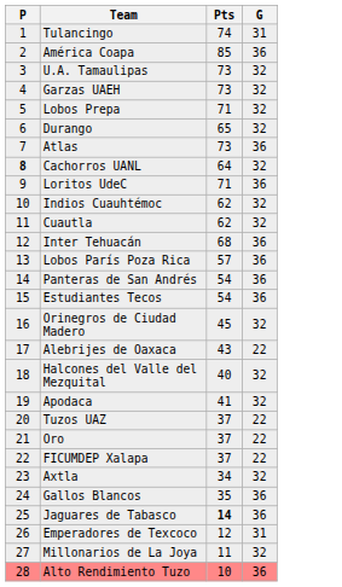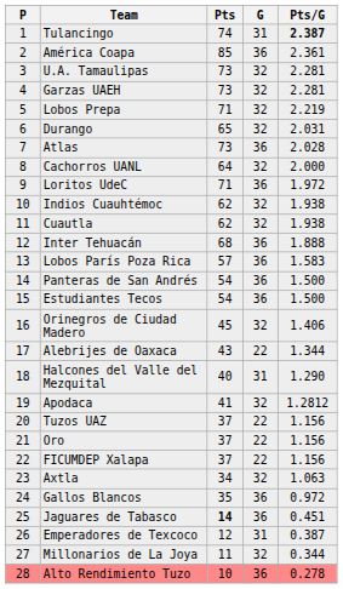+ column: Pts/G | 2.387 | 2.361 | 2.281 | 2.281 | 2.219 | 2.031 | 2.028 | 2.000 | 1.972 | 1.938 | 1.938 | 1.888 | 1.583 | 1.500 | 1.500 | 1.406 | 1.344 | 1.290 | 1.2812 | 1.156 | 1.156 | 1.156 | 1.063 | 0.972 | 0.451 | 0.387 | 0.344 | 0.278
Cachorros UANL | P: bold -> normal
Halcones del Valle del Mezquital | G: 32 -> 31
